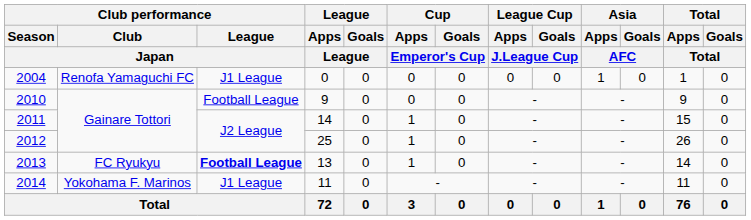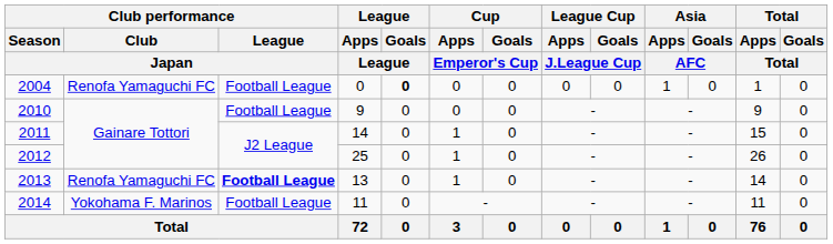2004 | Club performance / League / Japan: J1 League -> Football League
2004 | League / Goals / League: normal -> bold
2013 | Club performance / Club / Japan: FC Ryukyu -> Renofa Yamaguchi FC
2014 | Club performance / League / Japan: J1 League -> Football League
